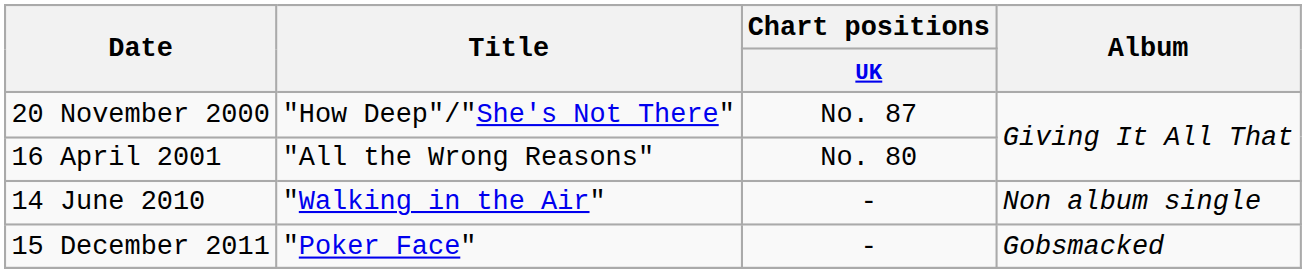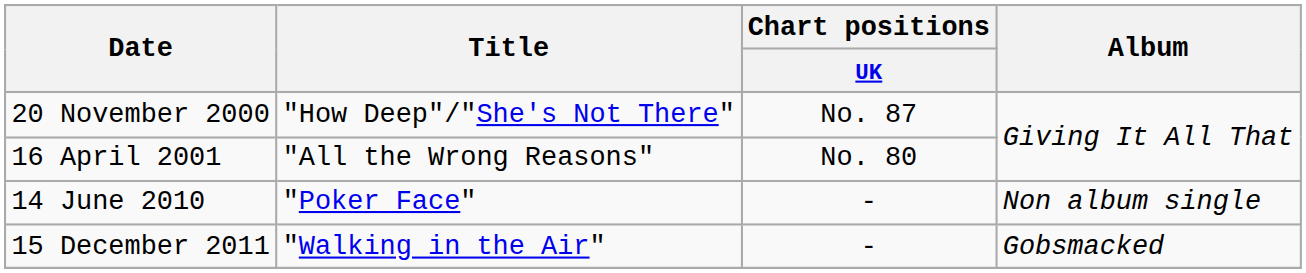14 June 2010 | Title: "Walking in the Air" -> "Poker Face"
15 December 2011 | Title: "Poker Face" -> "Walking in the Air"
